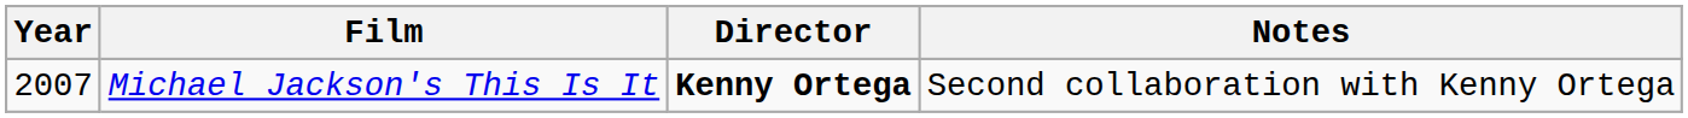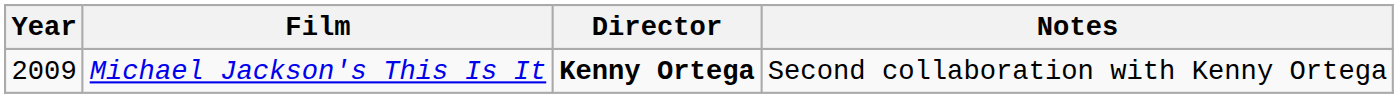Michael Jackson's This Is It | Year: 2007 -> 2009
